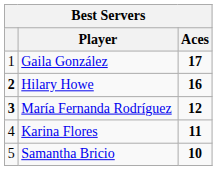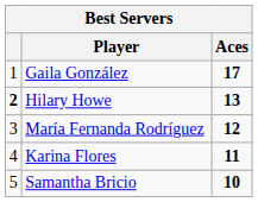Hilary Howe | Aces: 16 -> 13
María Fernanda Rodríguez | column 1: bold -> normal
